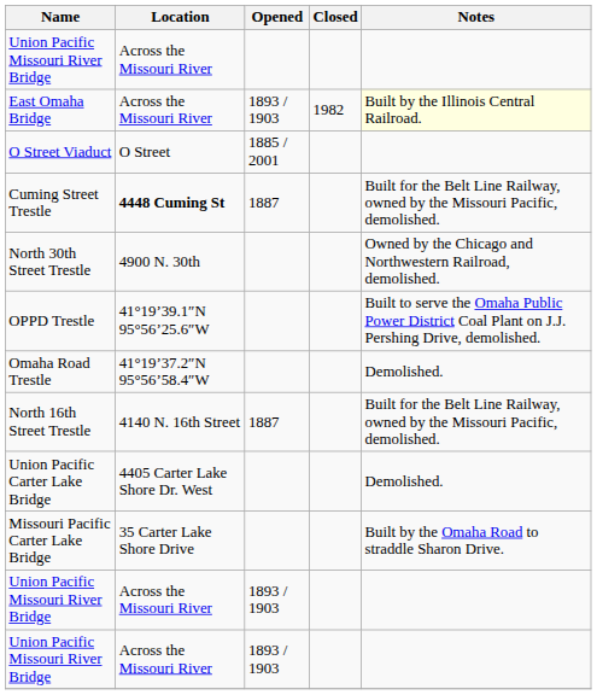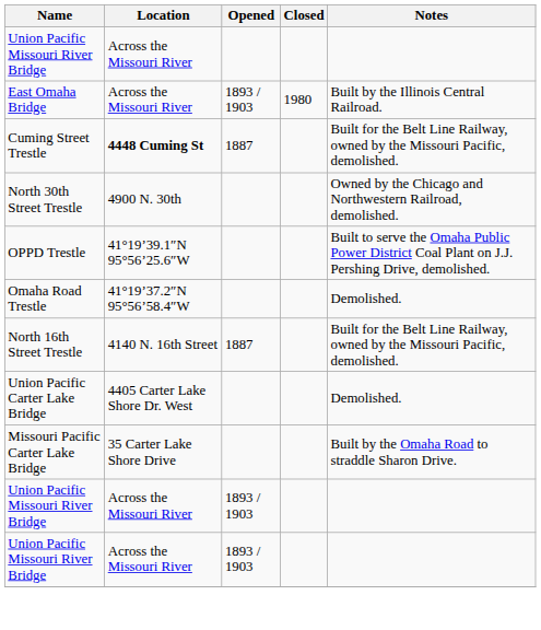East Omaha Bridge | Closed: 1982 -> 1980
East Omaha Bridge | Notes: lightyellow background -> no background
- row: O Street Viaduct | O Street | 1885 / 2001
